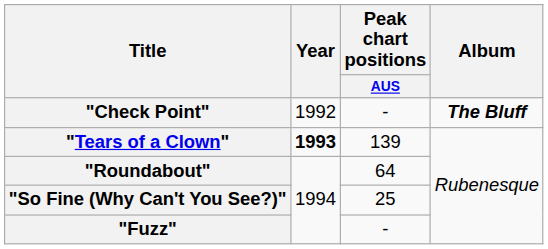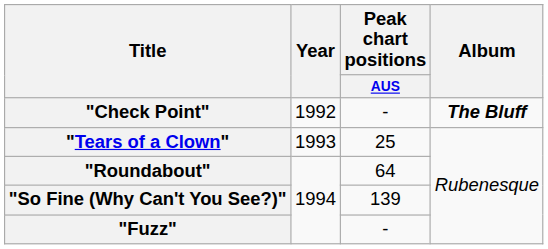"Tears of a Clown" | Year: bold -> normal
"Tears of a Clown" | Peak chart positions / AUS: 139 -> 25
"So Fine (Why Can't You See?)" | Peak chart positions / AUS: 25 -> 139
